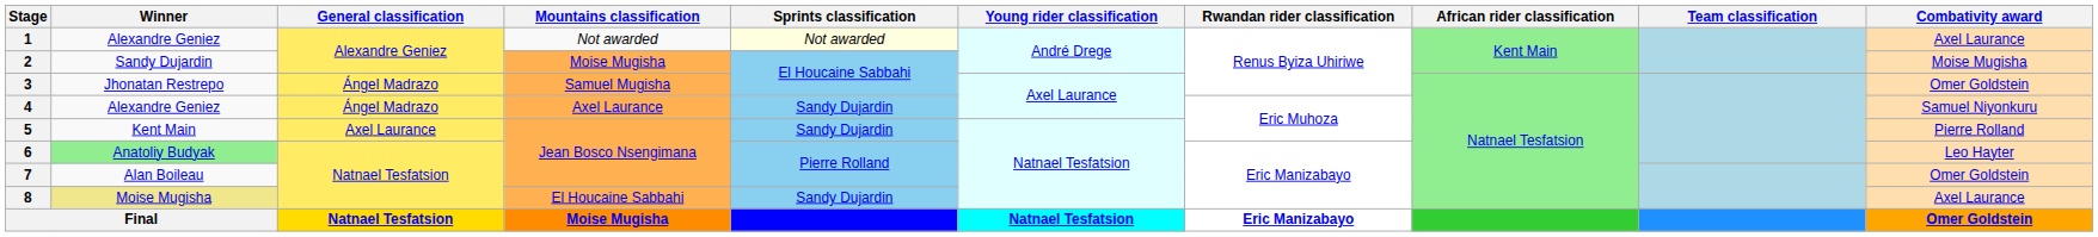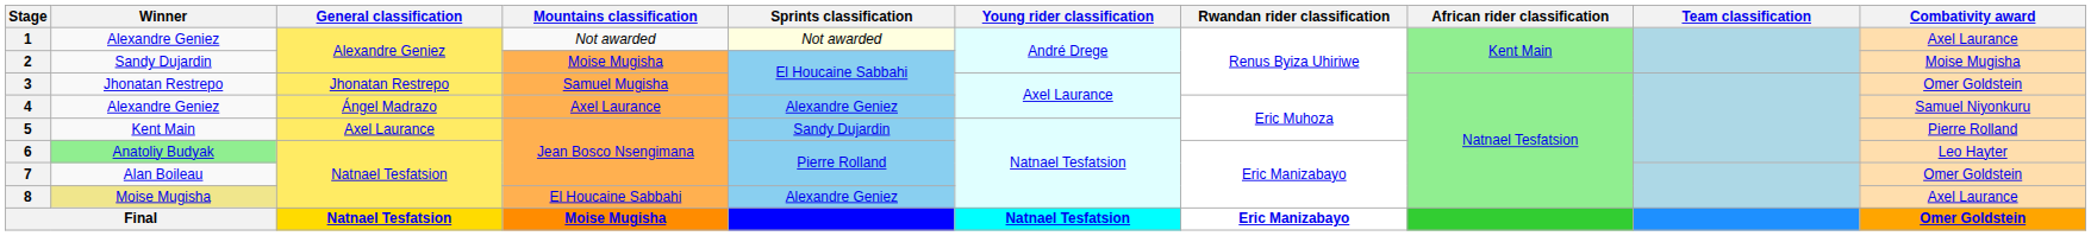3 | General classification: Ángel Madrazo -> Jhonatan Restrepo
4 | Sprints classification: Sandy Dujardin -> Alexandre Geniez
8 | Sprints classification: Sandy Dujardin -> Alexandre Geniez
